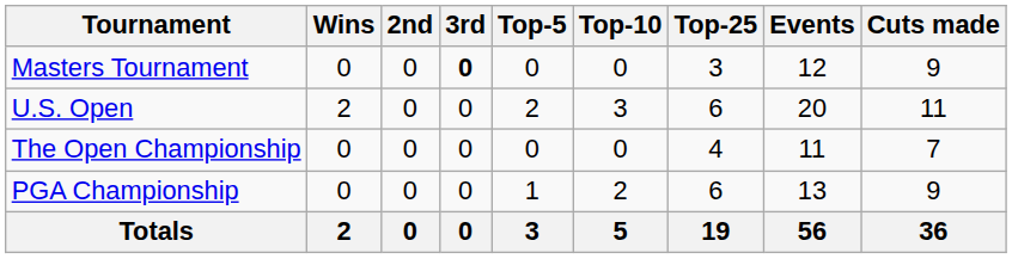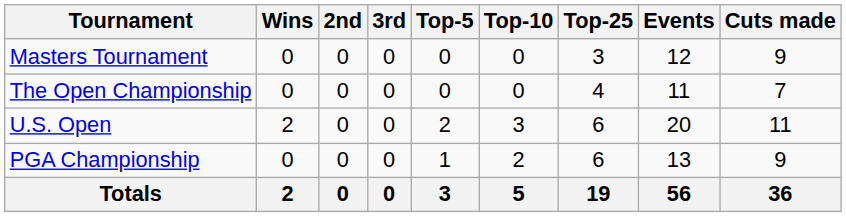Masters Tournament | 3rd: bold -> normal
rows swapped: U.S. Open <-> The Open Championship
